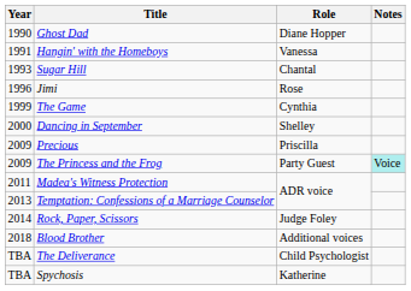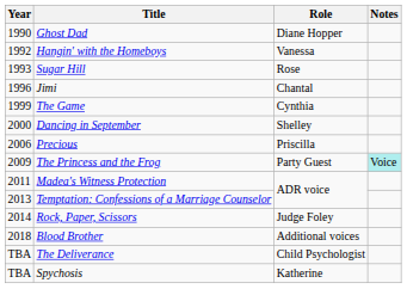Hangin' with the Homeboys | Year: 1991 -> 1992
Sugar Hill | Role: Chantal -> Rose
Jimi | Role: Rose -> Chantal
Precious | Year: 2009 -> 2006
